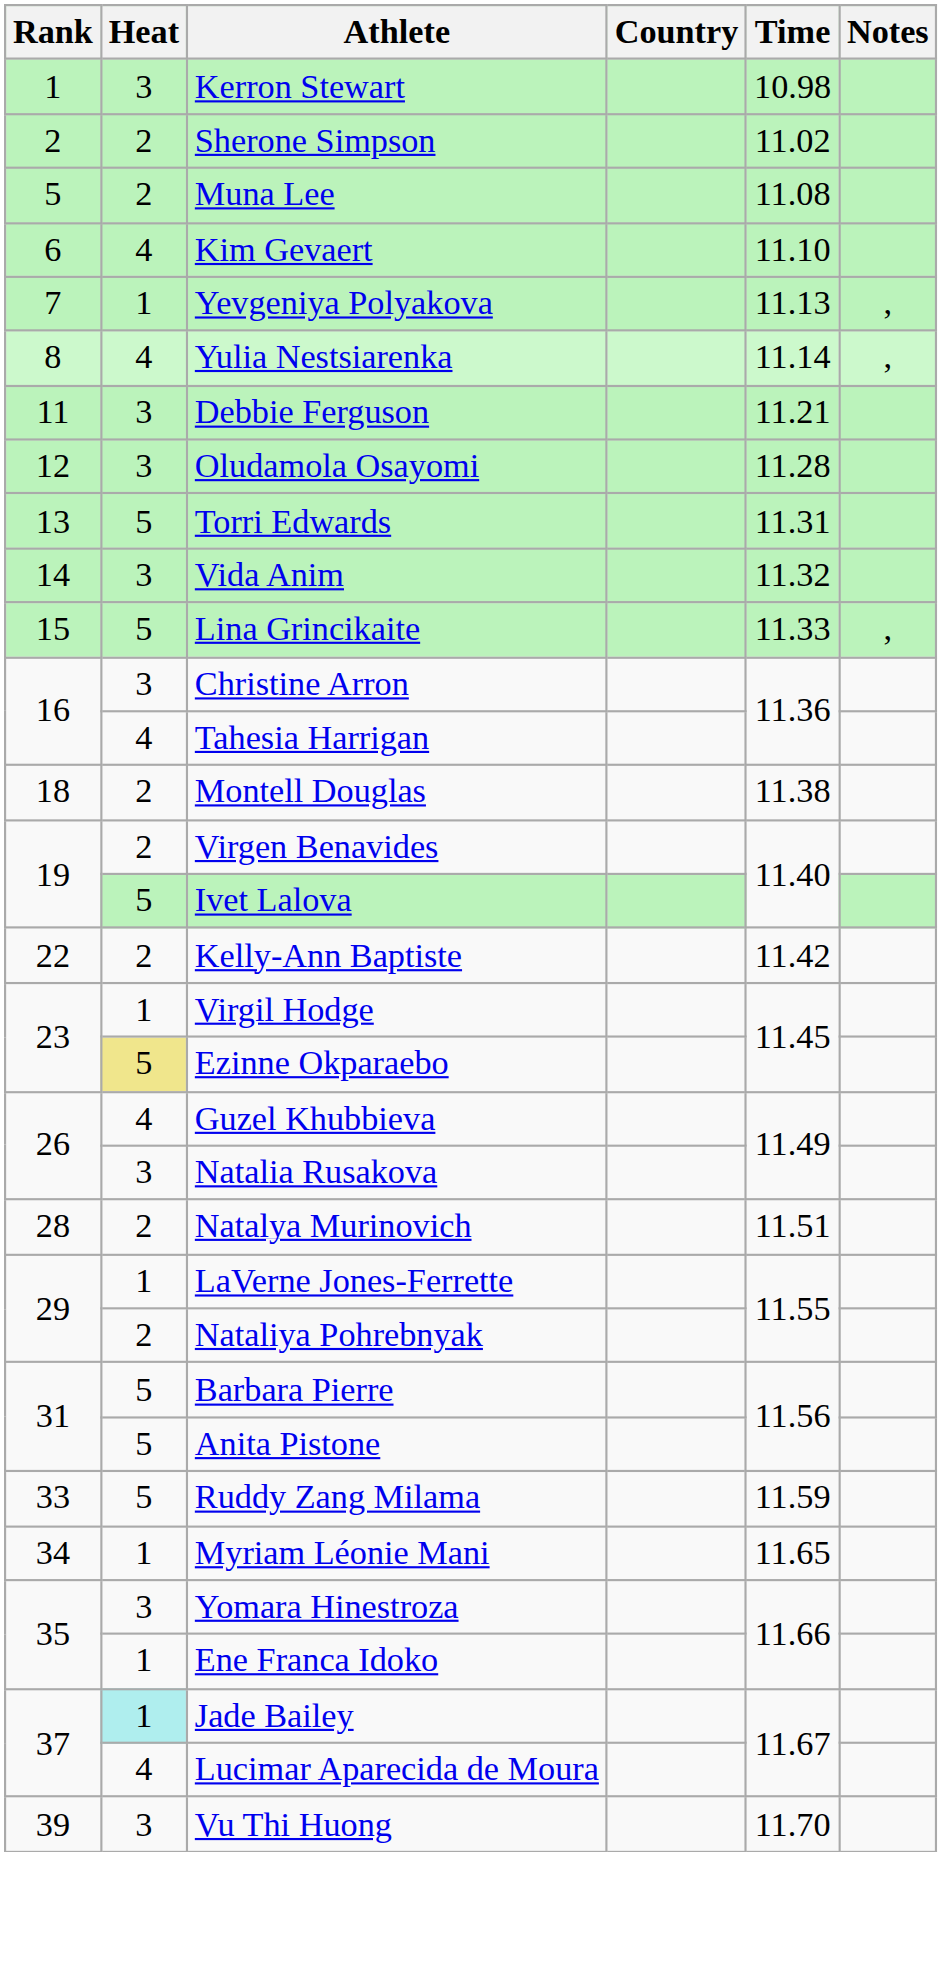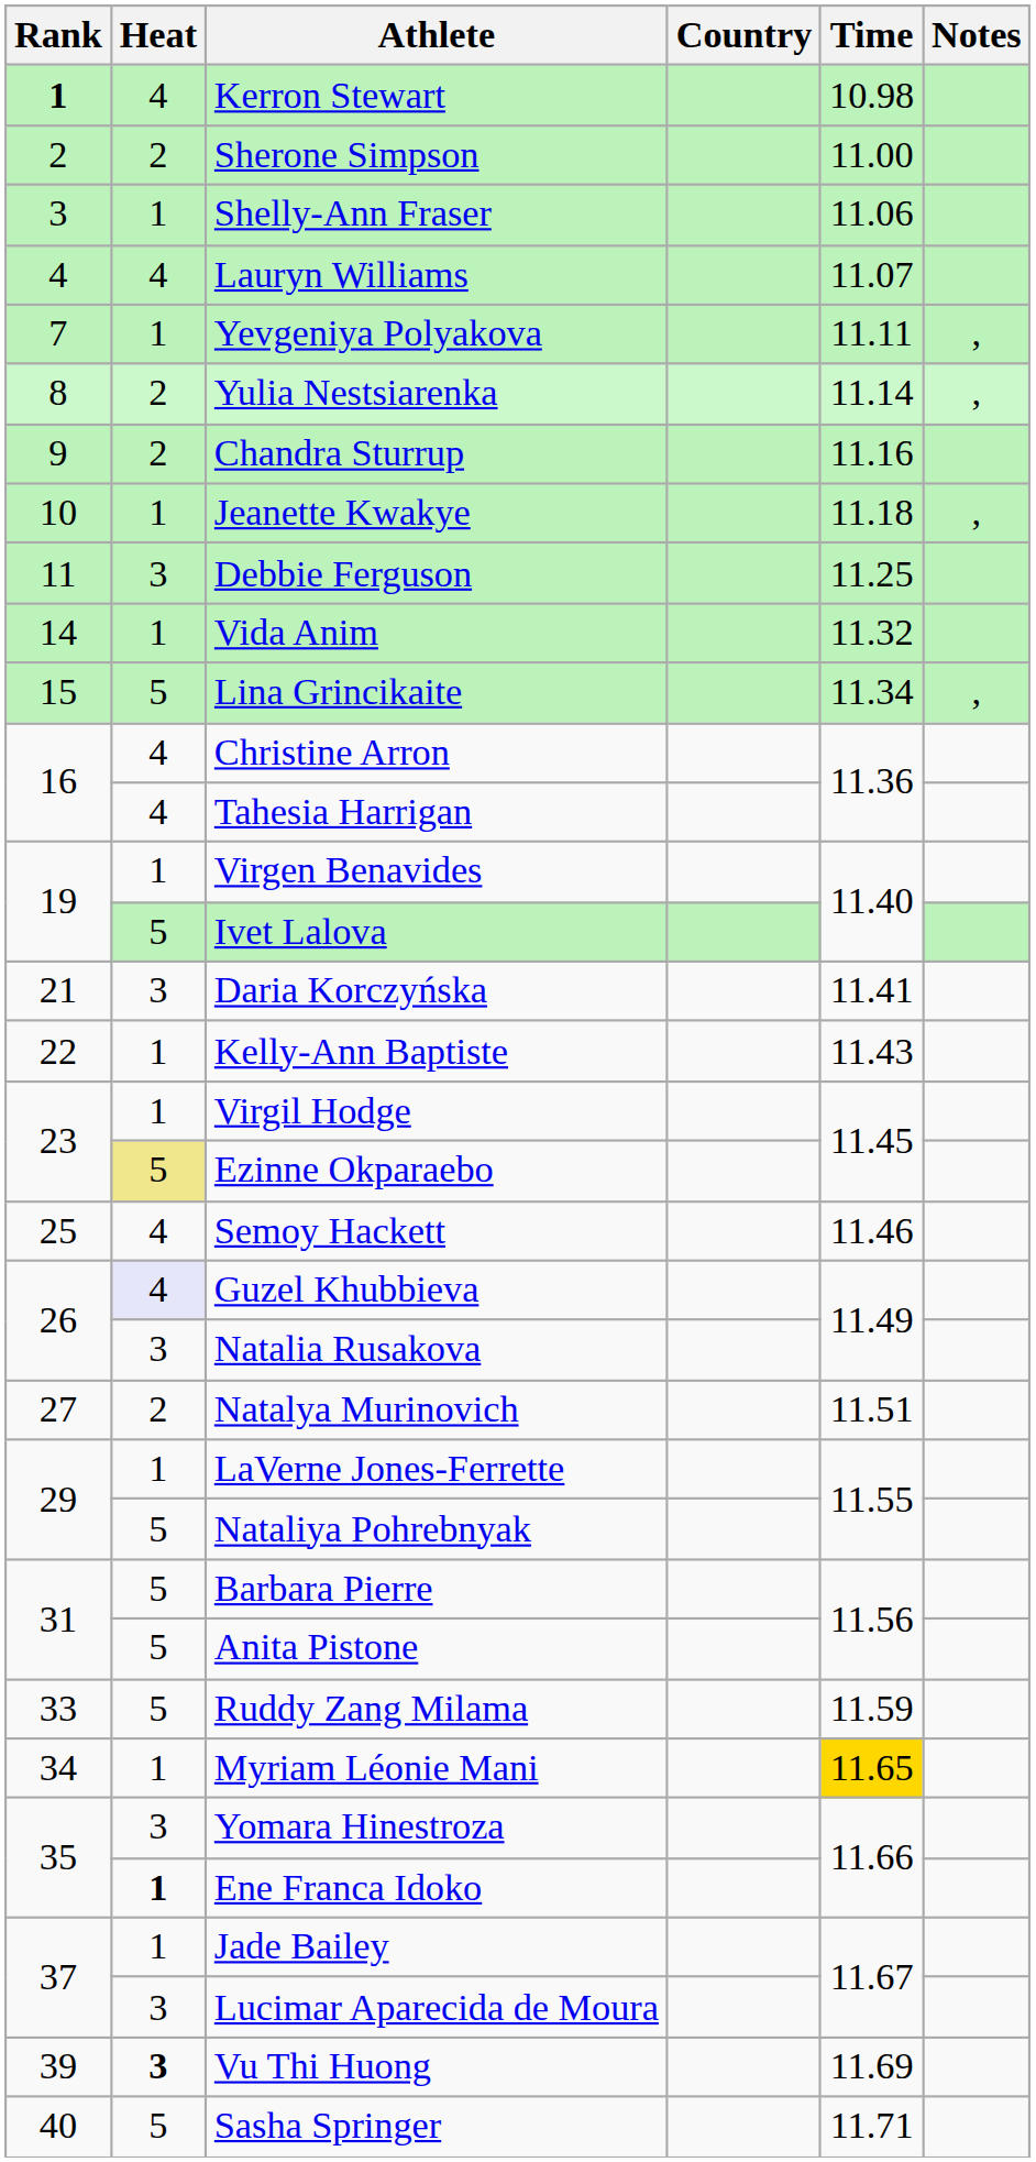Kerron Stewart | Rank: normal -> bold
Kerron Stewart | Heat: 3 -> 4
Sherone Simpson | Time: 11.02 -> 11.00
+ row: 3 | 1 | Shelly-Ann Fraser | 11.06
+ row: 4 | 4 | Lauryn Williams | 11.07
- row: 5 | 2 | Muna Lee | 11.08
- row: 6 | 4 | Kim Gevaert | 11.10
Yevgeniya Polyakova | Time: 11.13 -> 11.11
Yulia Nestsiarenka | Heat: 4 -> 2
+ row: 9 | 2 | Chandra Sturrup | 11.16
+ row: 10 | 1 | Jeanette Kwakye | 11.18 | ,
Debbie Ferguson | Time: 11.21 -> 11.25
- row: 12 | 3 | Oludamola Osayomi | 11.28
- row: 13 | 5 | Torri Edwards | 11.31
Vida Anim | Heat: 3 -> 1
Lina Grincikaite | Time: 11.33 -> 11.34
Christine Arron | Heat: 3 -> 4
- row: 18 | 2 | Montell Douglas | 11.38
Virgen Benavides | Heat: 2 -> 1
+ row: 21 | 3 | Daria Korczyńska | 11.41
Kelly-Ann Baptiste | Heat: 2 -> 1
Kelly-Ann Baptiste | Time: 11.42 -> 11.43
+ row: 25 | 4 | Semoy Hackett | 11.46
Guzel Khubbieva | Heat: no background -> lavender background
Natalya Murinovich | Rank: 28 -> 27
Nataliya Pohrebnyak | Heat: 2 -> 5
Myriam Léonie Mani | Time: no background -> gold background
Ene Franca Idoko | Heat: normal -> bold
Jade Bailey | Heat: paleturquoise background -> no background
Lucimar Aparecida de Moura | Heat: 4 -> 3
Vu Thi Huong | Heat: normal -> bold
Vu Thi Huong | Time: 11.70 -> 11.69
+ row: 40 | 5 | Sasha Springer | 11.71
